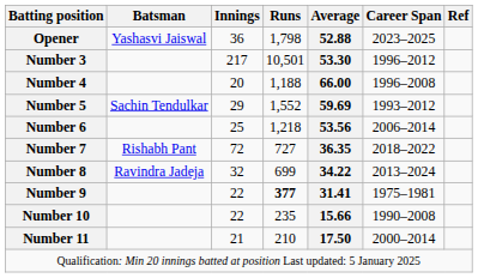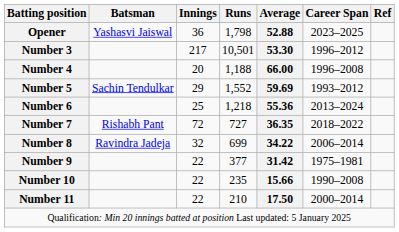Number 6 | Average: 53.56 -> 55.36
Number 6 | Career Span: 2006–2014 -> 2013–2024
Number 8 | Career Span: 2013–2024 -> 2006–2014
Number 9 | Runs: bold -> normal
Number 9 | Average: 31.41 -> 31.42
Number 11 | Innings: 21 -> 22
